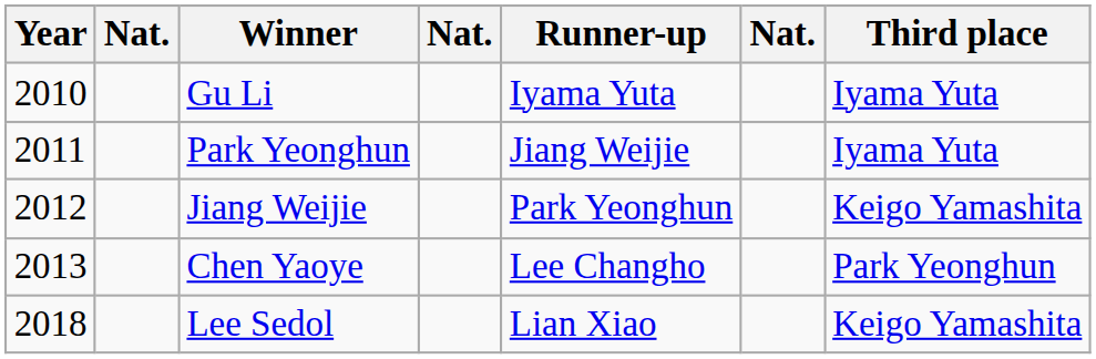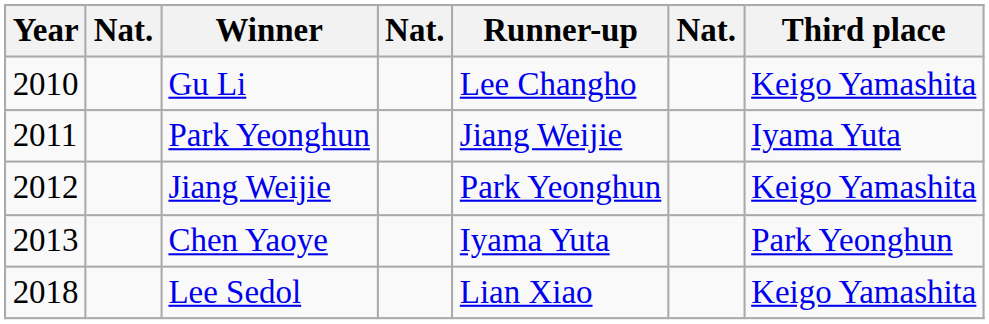Gu Li | Runner-up: Iyama Yuta -> Lee Changho
Gu Li | Third place: Iyama Yuta -> Keigo Yamashita
Chen Yaoye | Runner-up: Lee Changho -> Iyama Yuta
